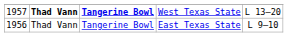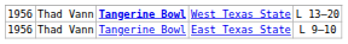West Texas State | column 1: 1957 -> 1956
West Texas State | column 2: bold -> normal
